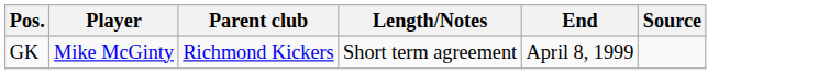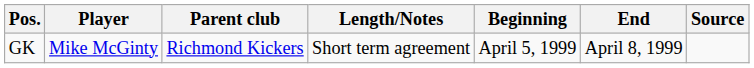+ column: Beginning | April 5, 1999
